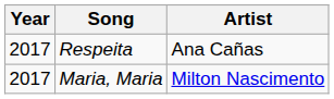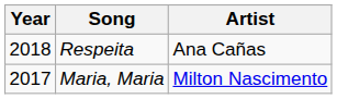Respeita | Year: 2017 -> 2018
